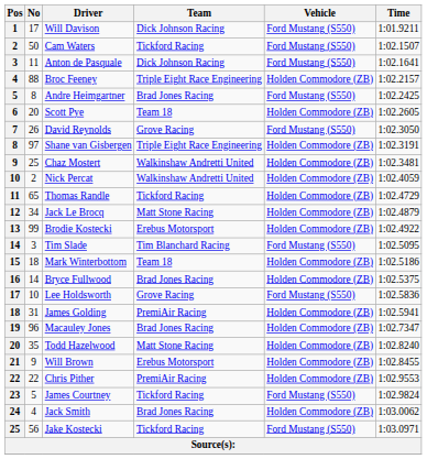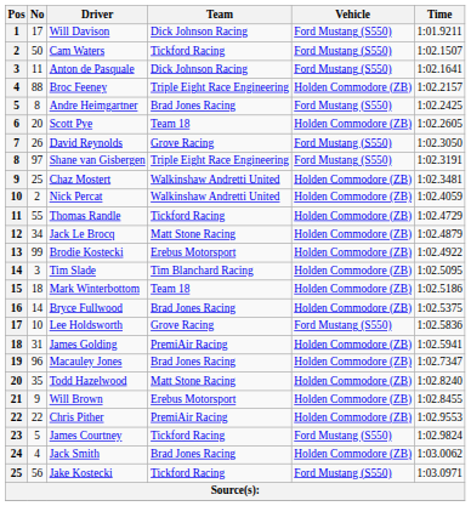Shane van Gisbergen | Vehicle: Holden Commodore (ZB) -> Ford Mustang (S550)
Thomas Randle | No: 65 -> 55
Tim Slade | Vehicle: Ford Mustang (S550) -> Holden Commodore (ZB)
